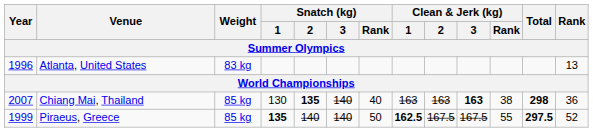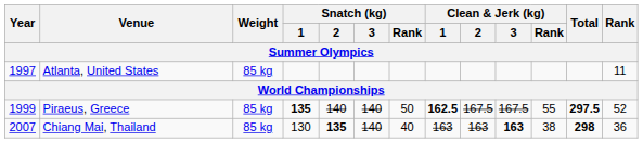Atlanta, United States | Year: 1996 -> 1997
Atlanta, United States | Weight: 83 kg -> 85 kg
Atlanta, United States | Rank: 13 -> 11
rows swapped: Chiang Mai, Thailand <-> Piraeus, Greece
